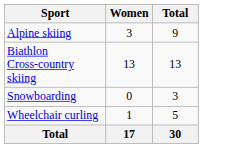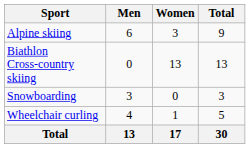+ column: Men | 6 | 0 | 3 | 4 | 13
